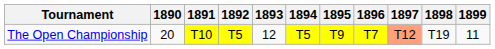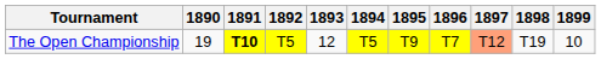The Open Championship | 1890: 20 -> 19
The Open Championship | 1891: normal -> bold
The Open Championship | 1899: 11 -> 10
